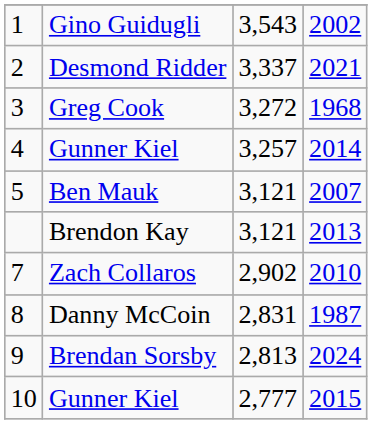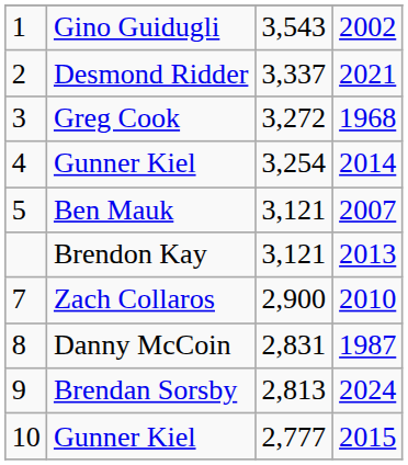4 / Gunner Kiel | column 3: 3,257 -> 3,254
Zach Collaros | column 3: 2,902 -> 2,900
